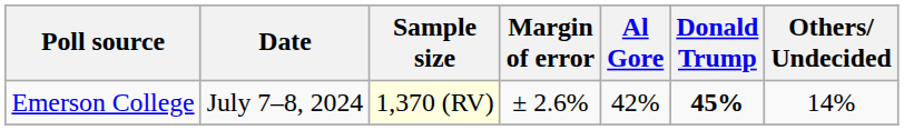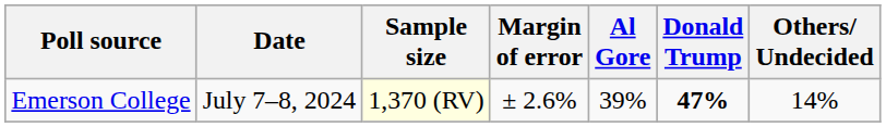Emerson College | Al Gore: 42% -> 39%
Emerson College | Donald Trump: 45% -> 47%
